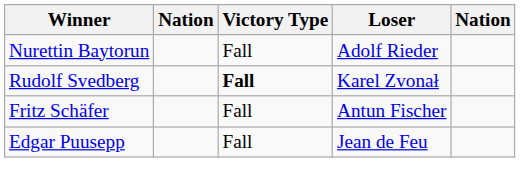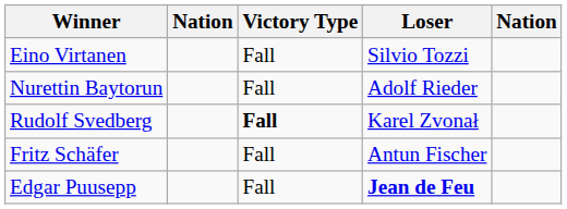+ row: Eino Virtanen | Fall | Silvio Tozzi
Edgar Puusepp | Loser: normal -> bold
